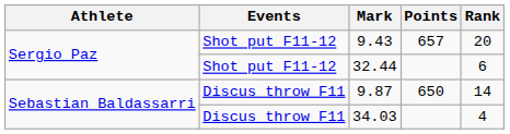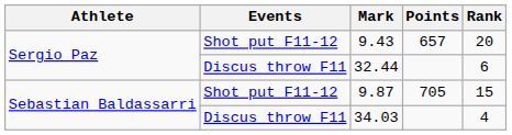32.44 | Events: Shot put F11-12 -> Discus throw F11
9.87 | Events: Discus throw F11 -> Shot put F11-12
9.87 | Points: 650 -> 705
9.87 | Rank: 14 -> 15
